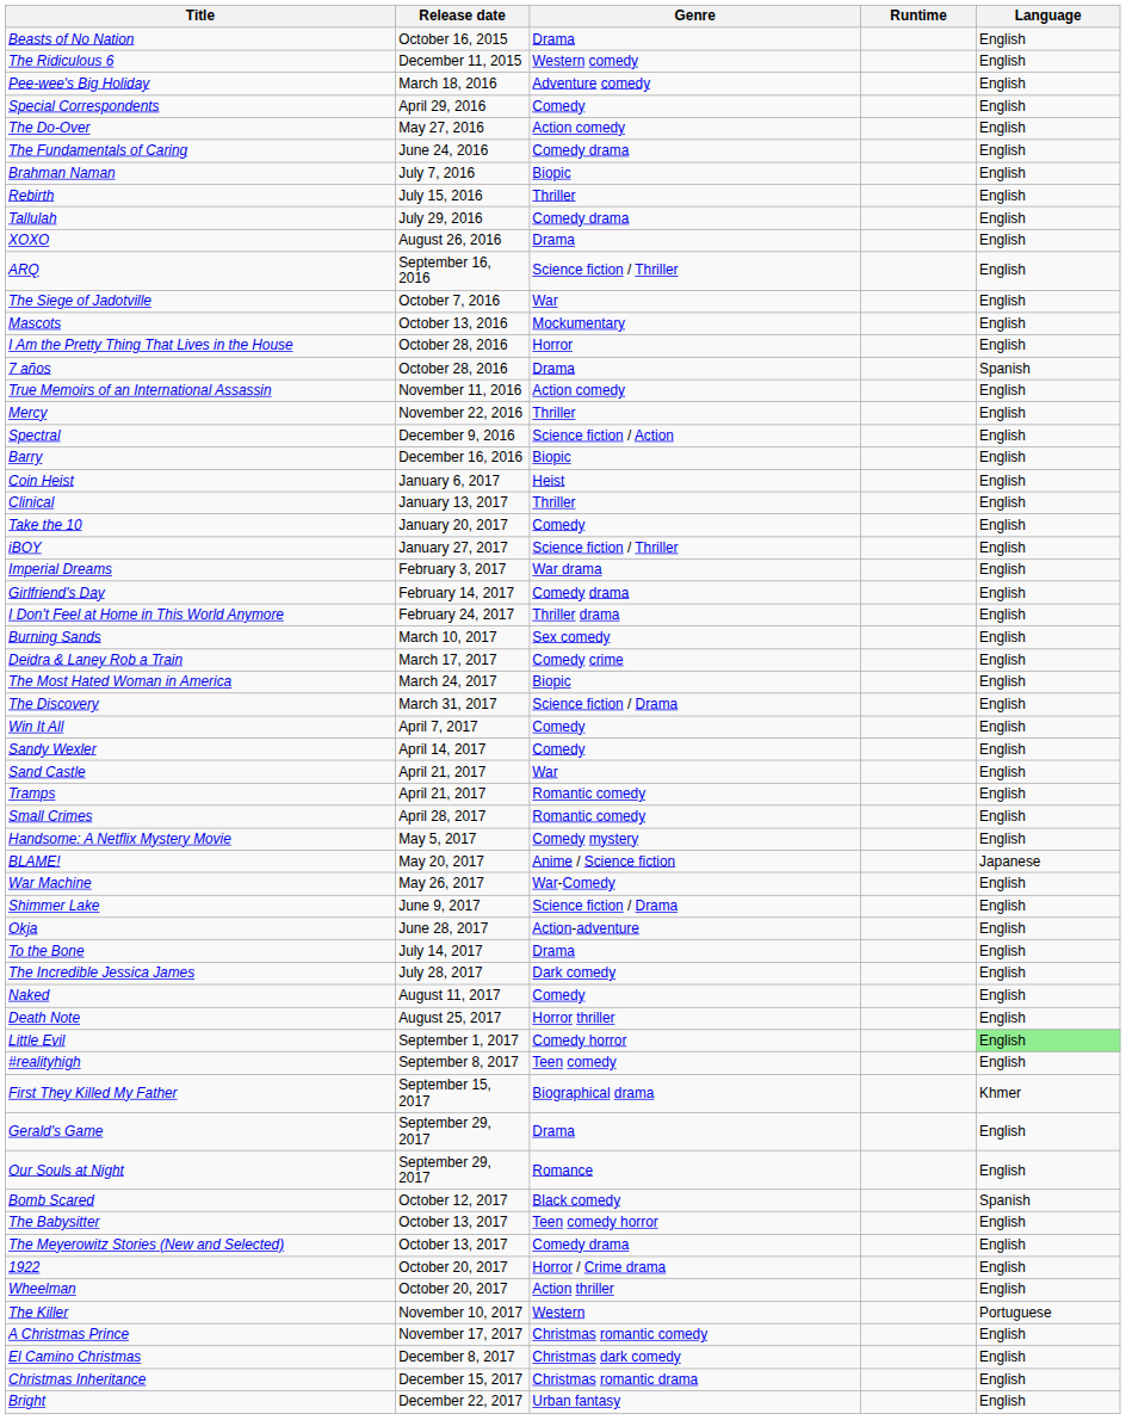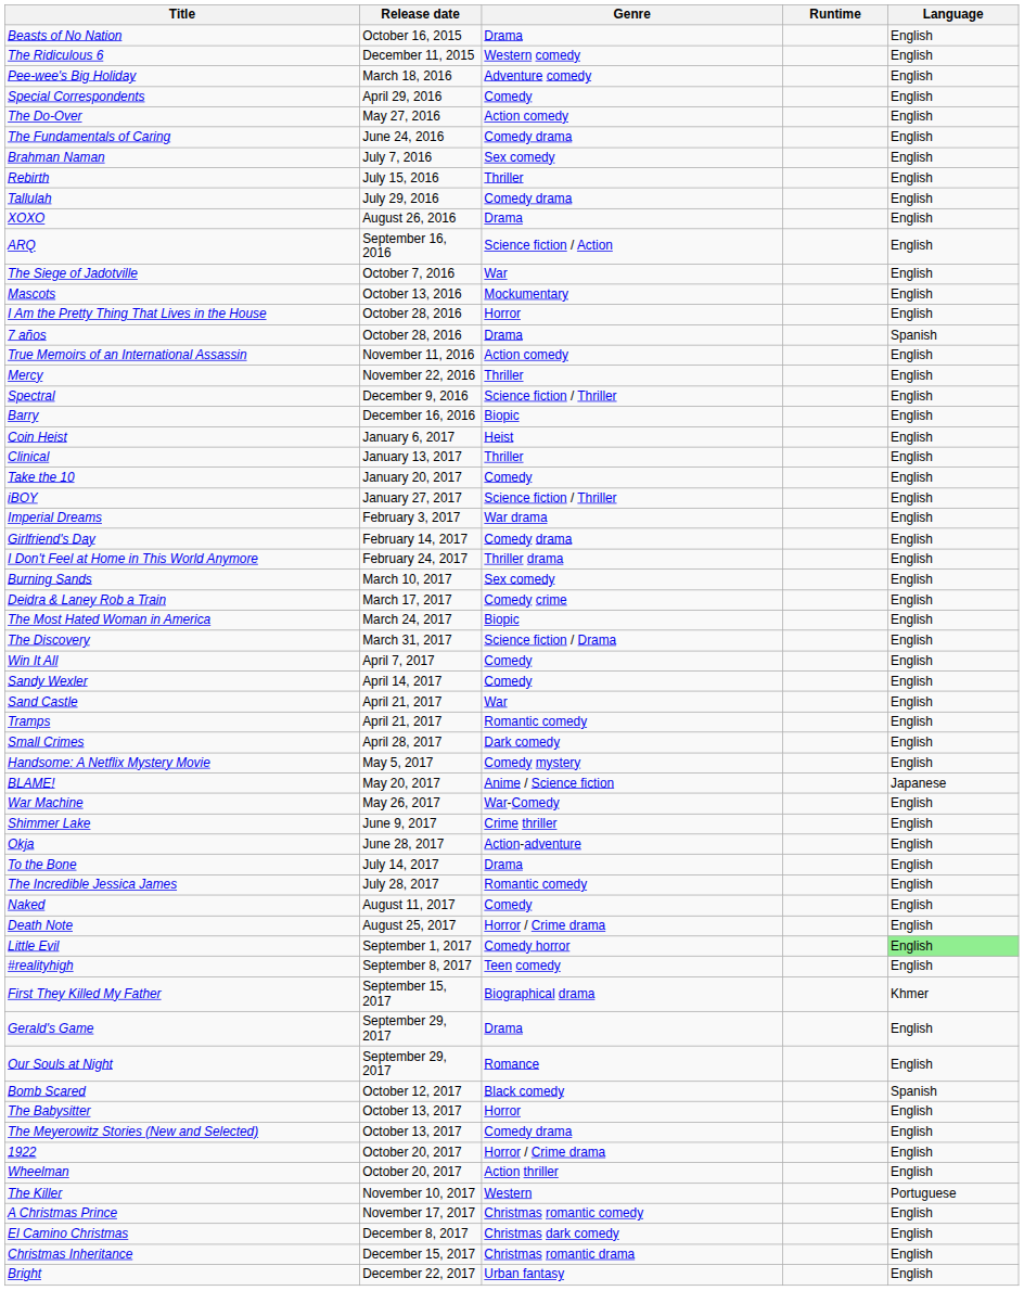Brahman Naman | Genre: Biopic -> Sex comedy
ARQ | Genre: Science fiction / Thriller -> Science fiction / Action
Spectral | Genre: Science fiction / Action -> Science fiction / Thriller
Small Crimes | Genre: Romantic comedy -> Dark comedy
Shimmer Lake | Genre: Science fiction / Drama -> Crime thriller
The Incredible Jessica James | Genre: Dark comedy -> Romantic comedy
Death Note | Genre: Horror thriller -> Horror / Crime drama
The Babysitter | Genre: Teen comedy horror -> Horror
